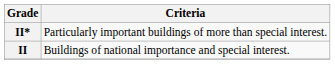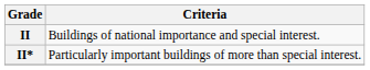rows swapped: II* <-> II
